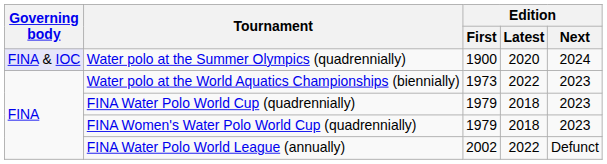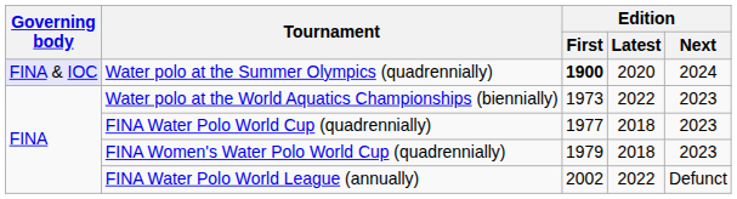Water polo at the Summer Olympics (quadrennially) | Edition / First: normal -> bold
FINA Water Polo World Cup (quadrennially) | Edition / First: 1979 -> 1977
